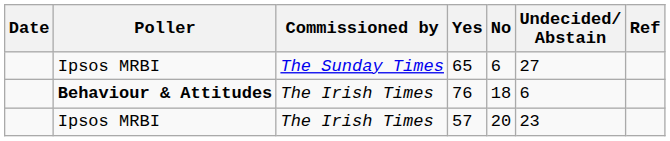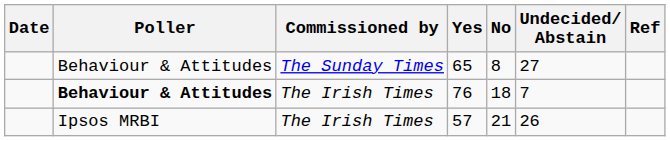65 | Poller: Ipsos MRBI -> Behaviour & Attitudes
65 | No: 6 -> 8
76 | Undecided/ Abstain: 6 -> 7
57 | No: 20 -> 21
57 | Undecided/ Abstain: 23 -> 26
